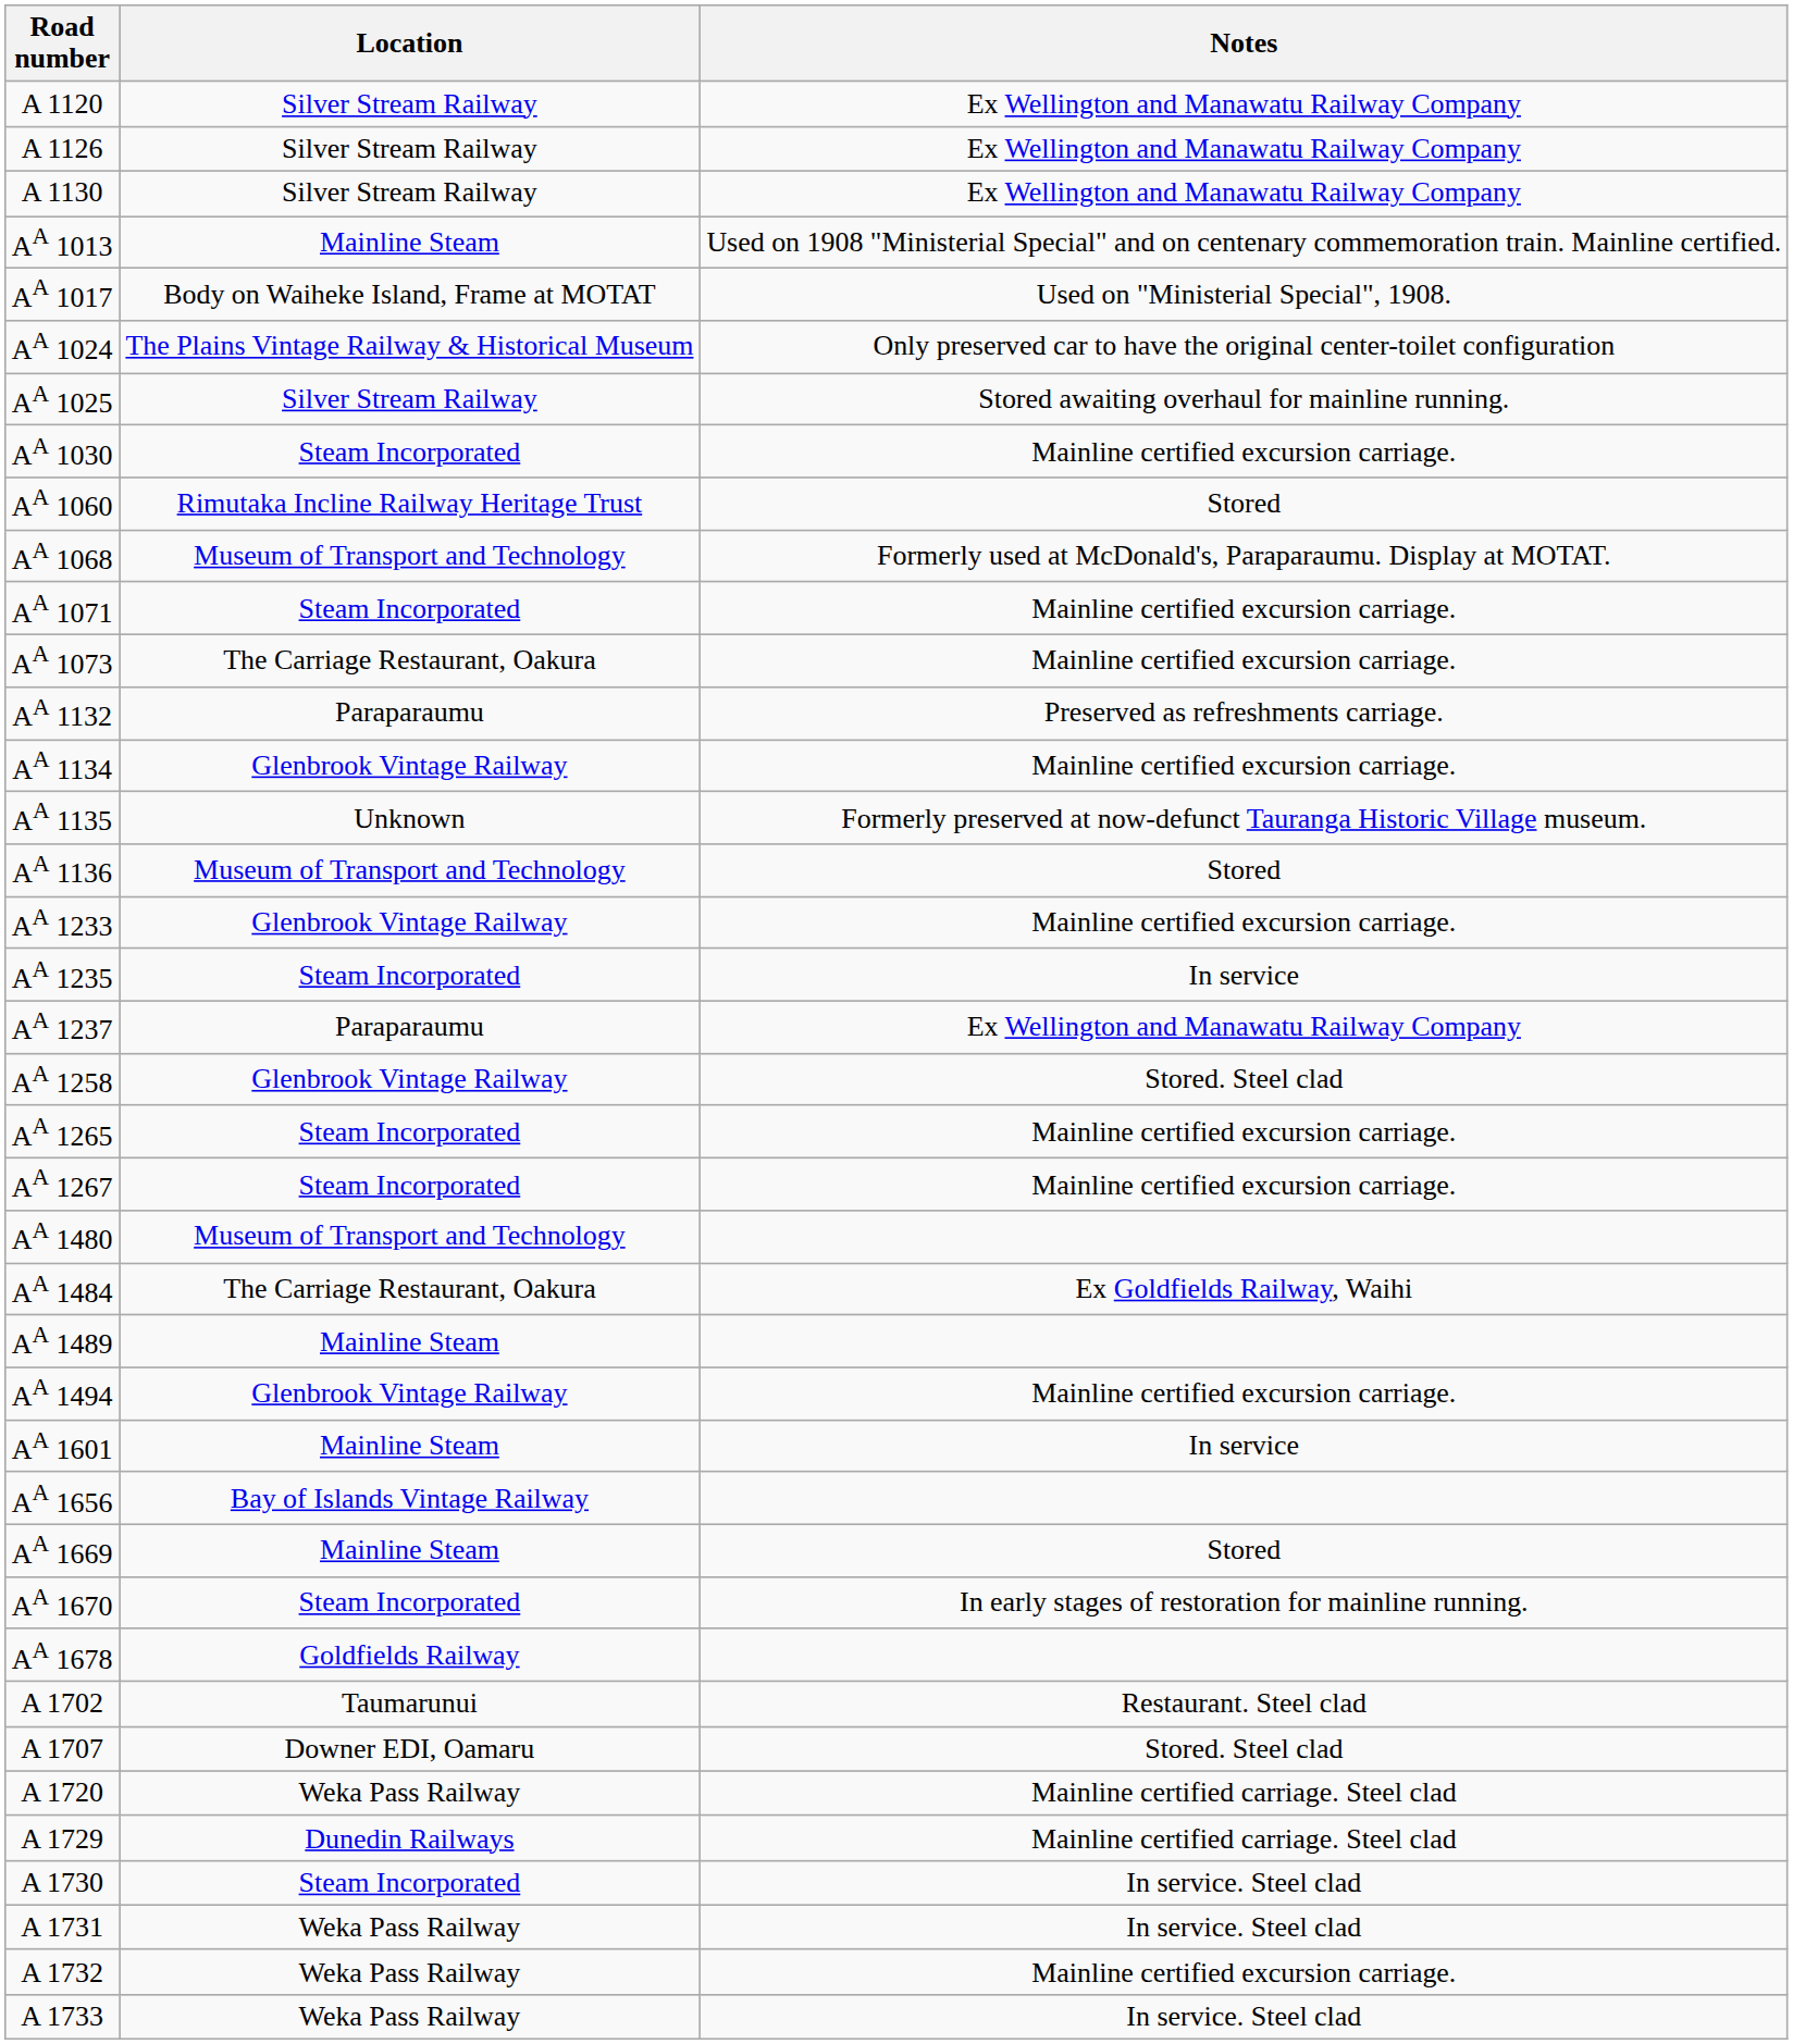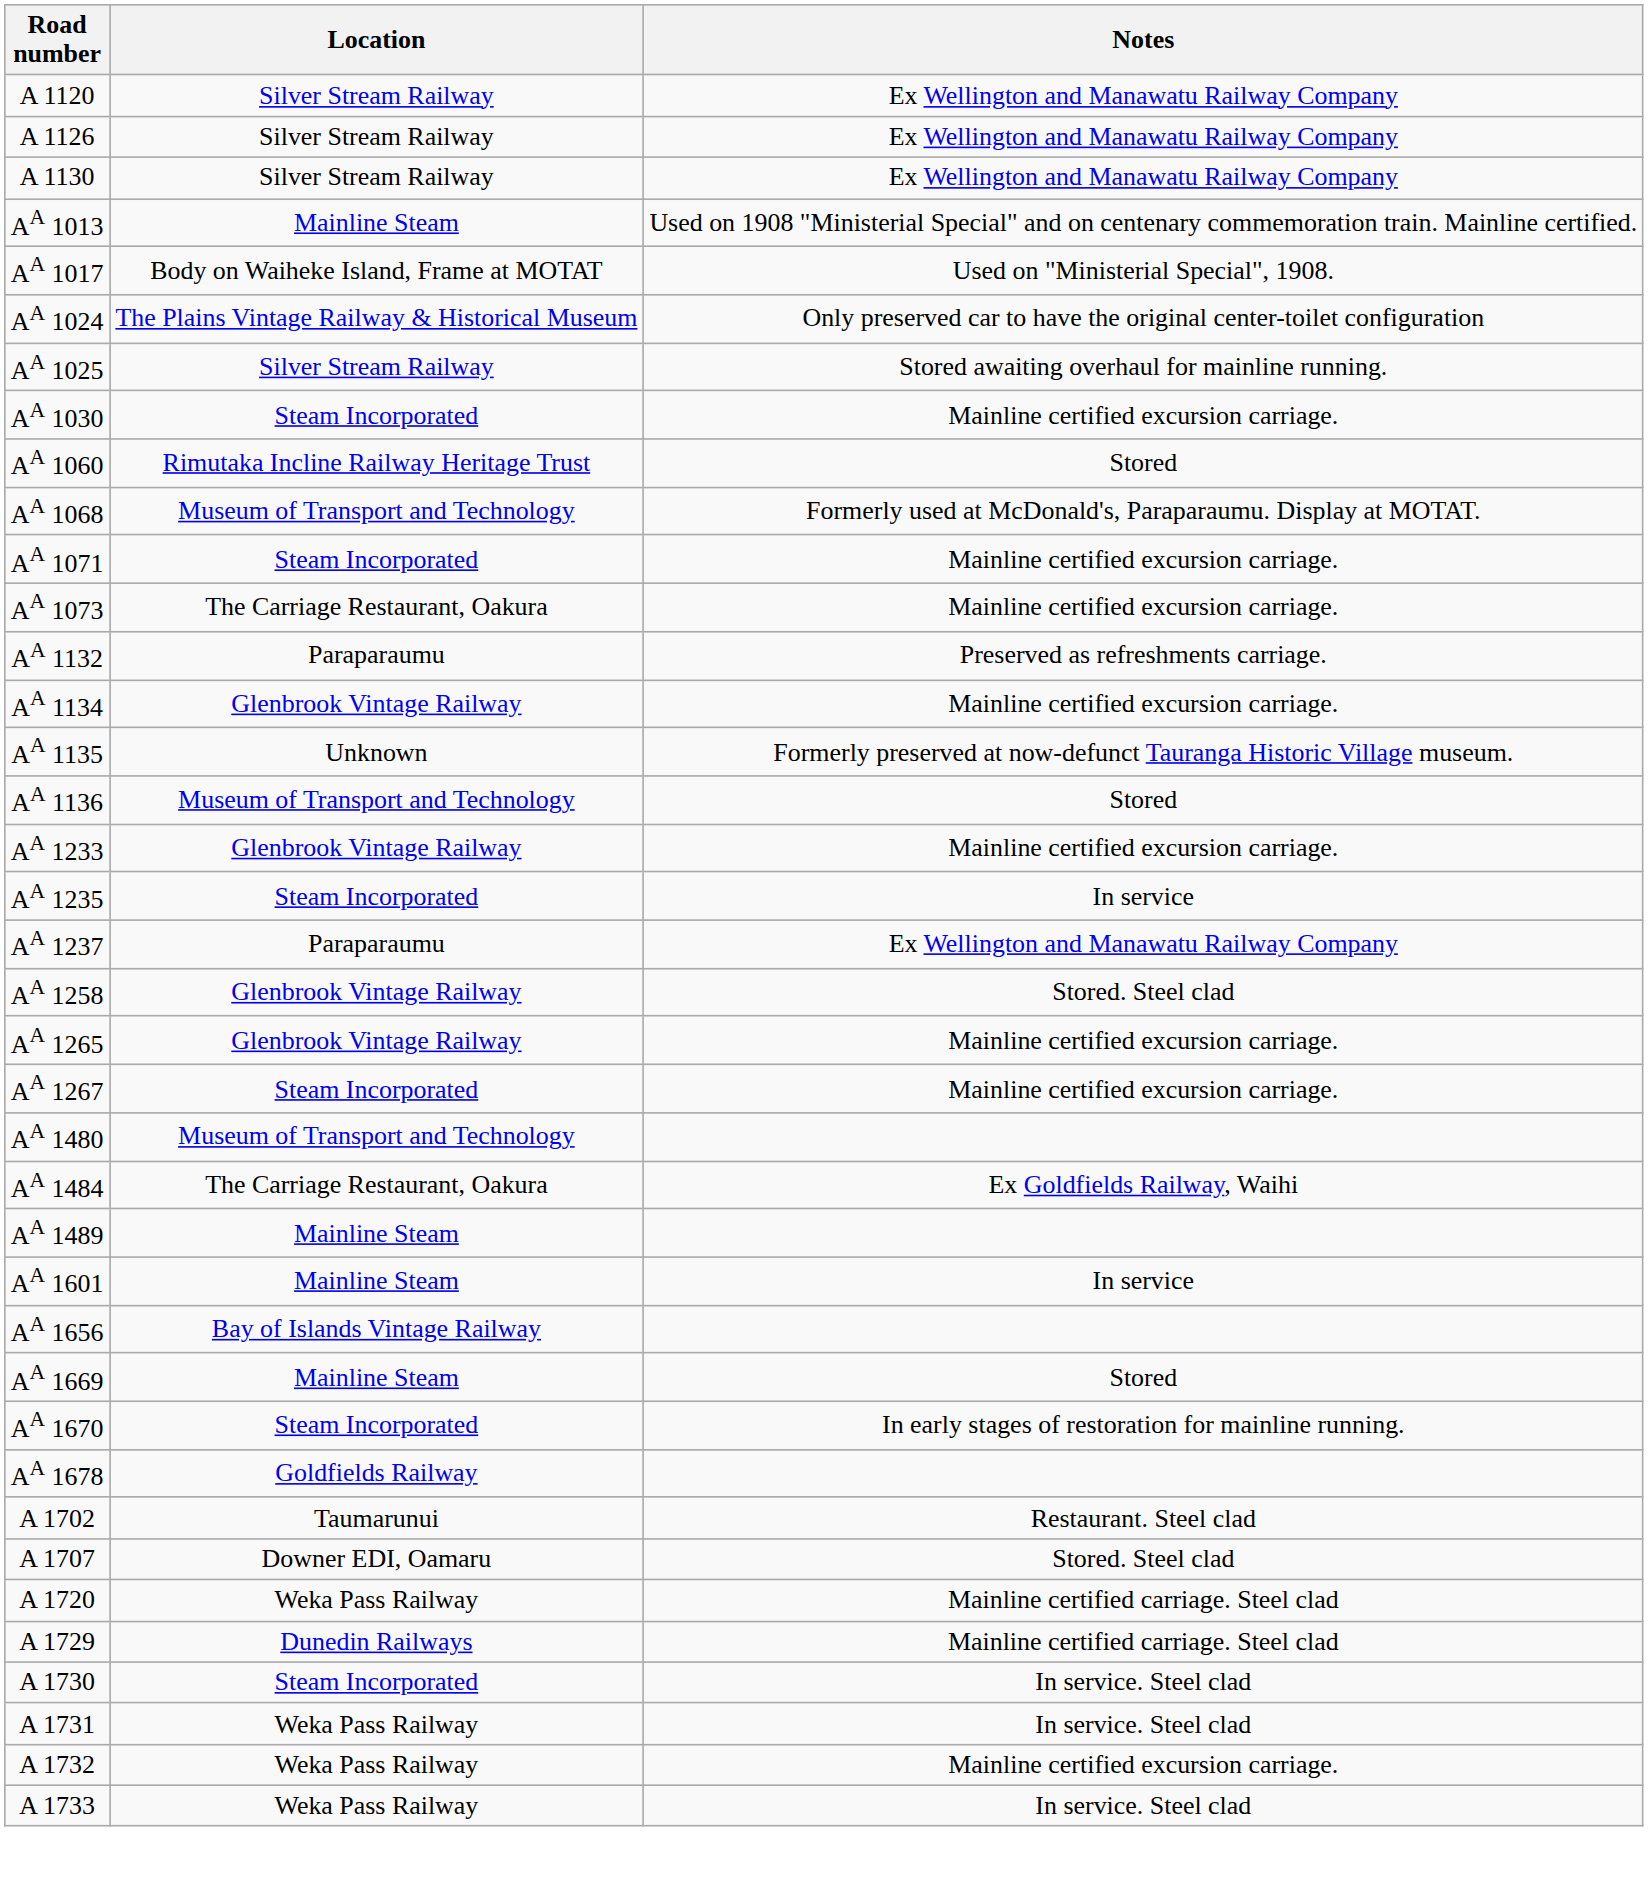AA 1265 | Location: Steam Incorporated -> Glenbrook Vintage Railway
- row: AA 1494 | Glenbrook Vintage Railway | Mainline certified excursion carriage.
